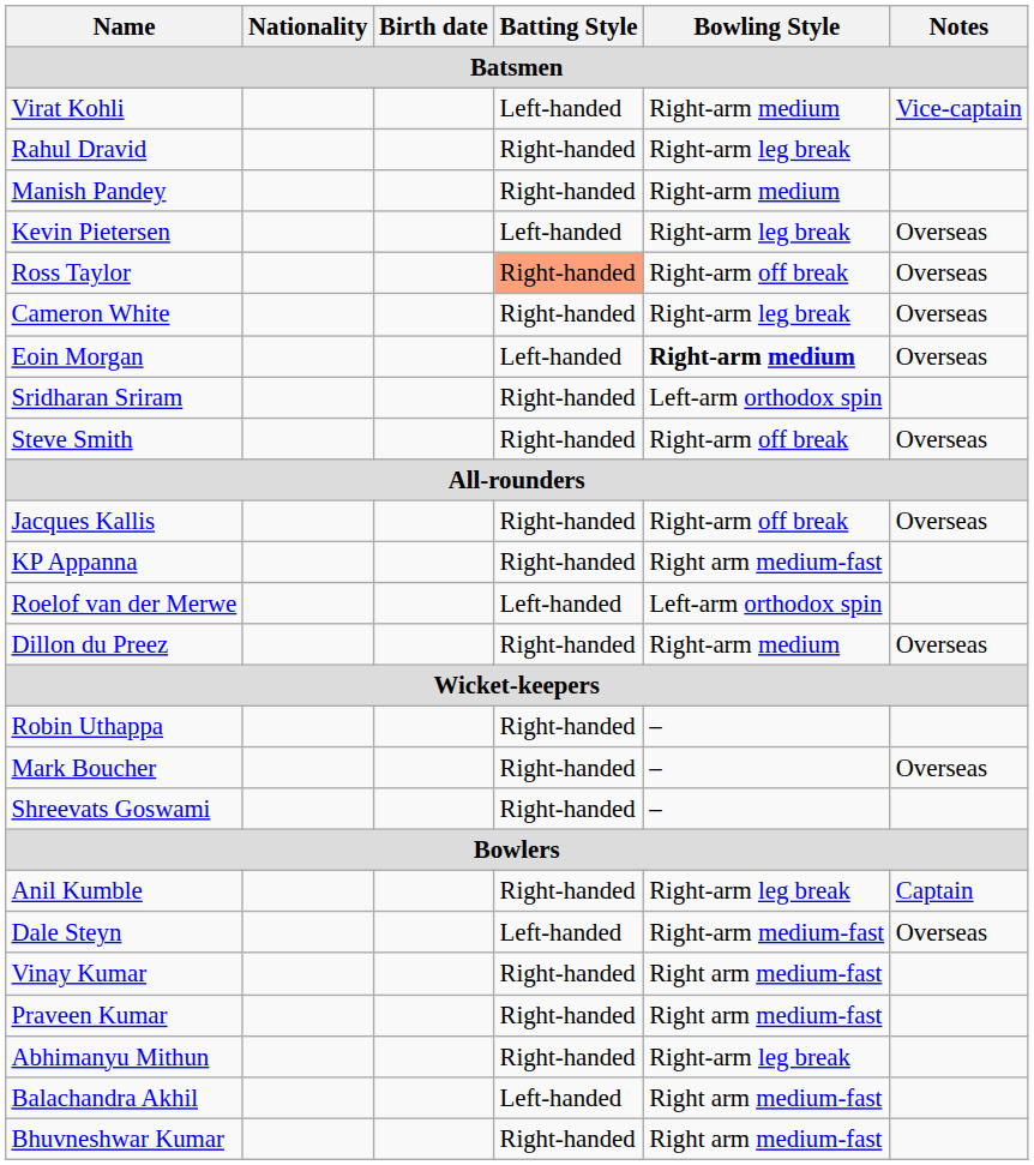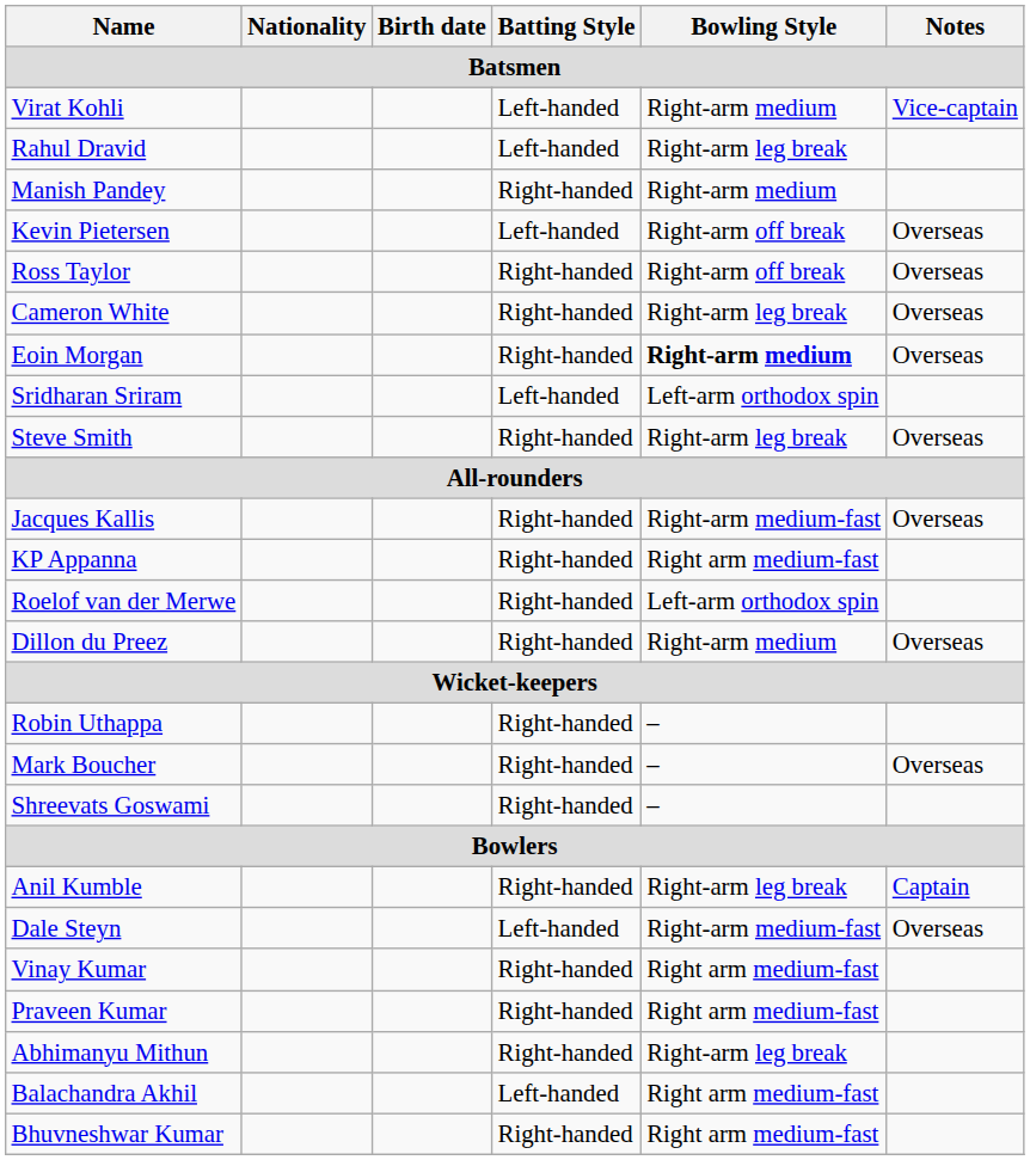Rahul Dravid | Batting Style: Right-handed -> Left-handed
Kevin Pietersen | Bowling Style: Right-arm leg break -> Right-arm off break
Ross Taylor | Batting Style: lightsalmon background -> no background
Eoin Morgan | Batting Style: Left-handed -> Right-handed
Sridharan Sriram | Batting Style: Right-handed -> Left-handed
Steve Smith | Bowling Style: Right-arm off break -> Right-arm leg break
Jacques Kallis | Bowling Style: Right-arm off break -> Right-arm medium-fast
Roelof van der Merwe | Batting Style: Left-handed -> Right-handed
